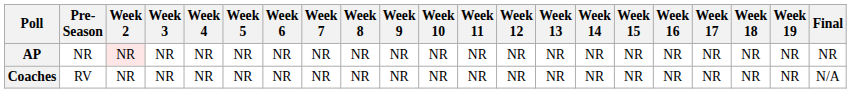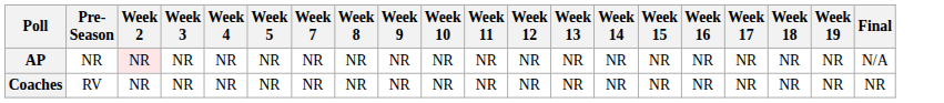- column: Week 6 | NR | NR
AP | Final: NR -> N/A
Coaches | Final: N/A -> NR
